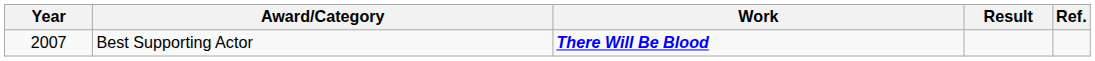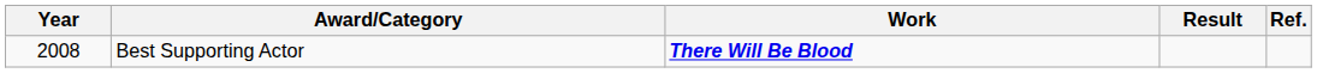Best Supporting Actor | Year: 2007 -> 2008
